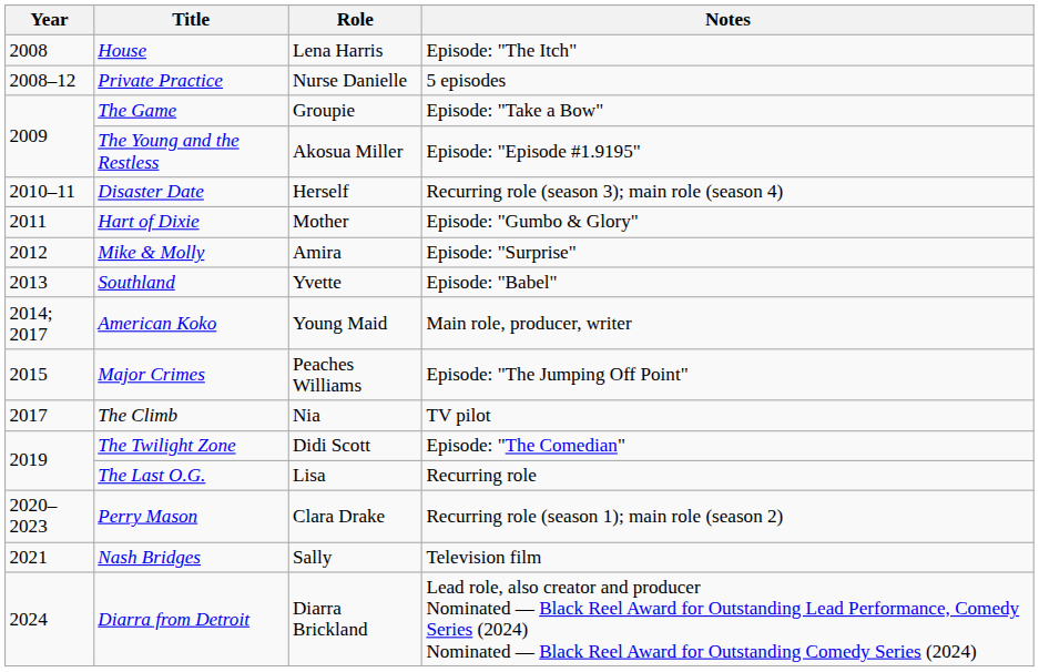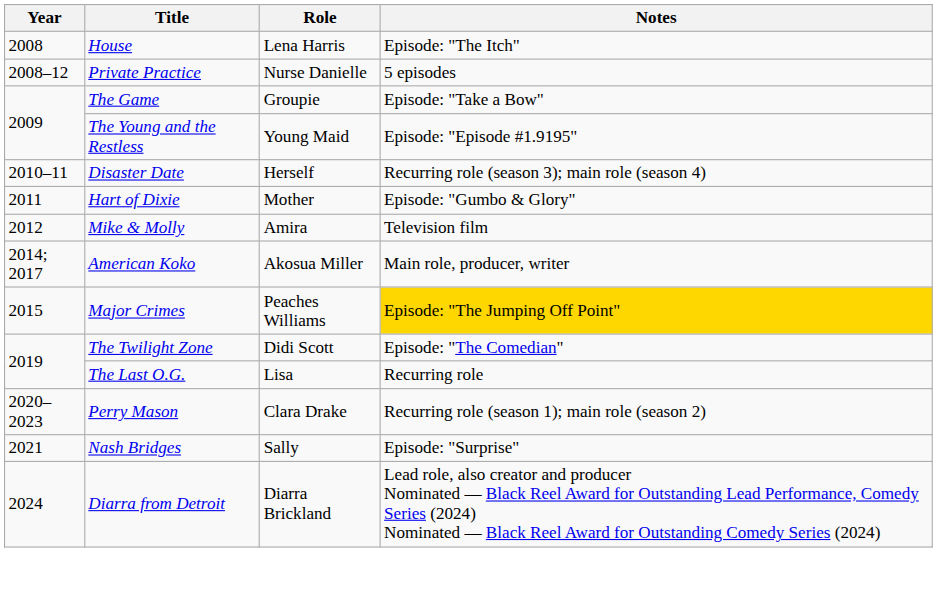The Young and the Restless | Role: Akosua Miller -> Young Maid
Mike & Molly | Notes: Episode: "Surprise" -> Television film
- row: 2013 | Southland | Yvette | Episode: "Babel"
American Koko | Role: Young Maid -> Akosua Miller
Major Crimes | Notes: no background -> gold background
- row: 2017 | The Climb | Nia | TV pilot
Nash Bridges | Notes: Television film -> Episode: "Surprise"
